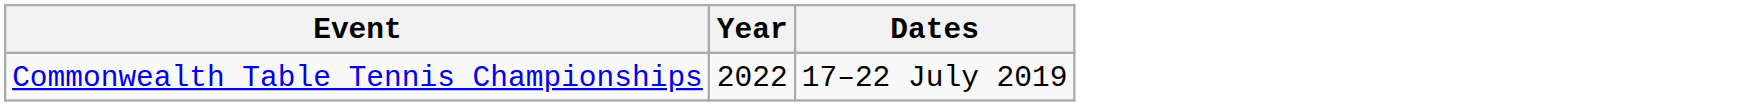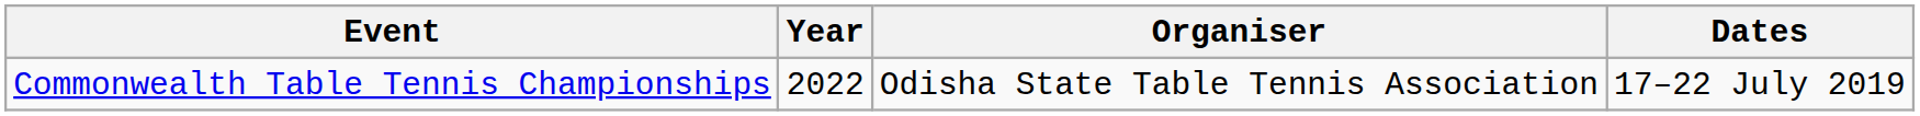+ column: Organiser | Odisha State Table Tennis Association
